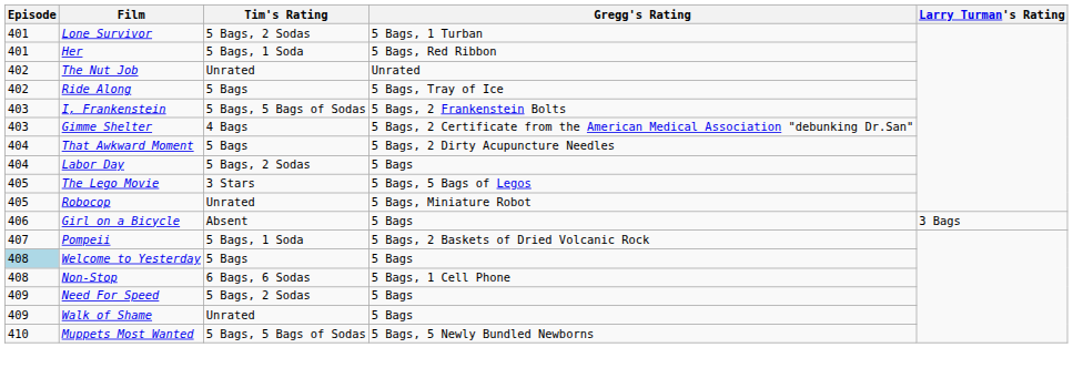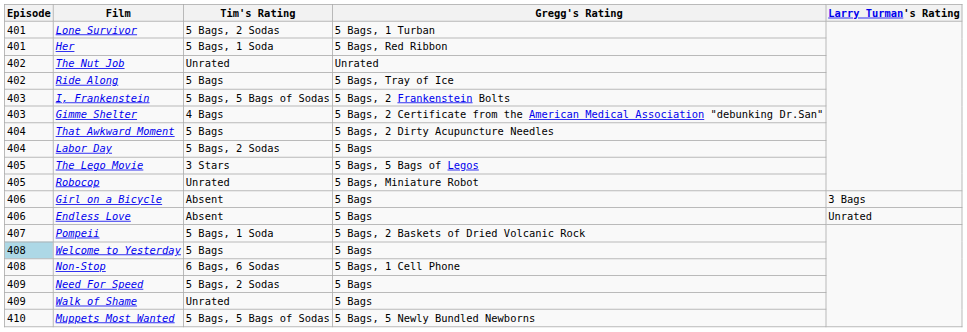+ row: 406 | Endless Love | Absent | 5 Bags | Unrated
